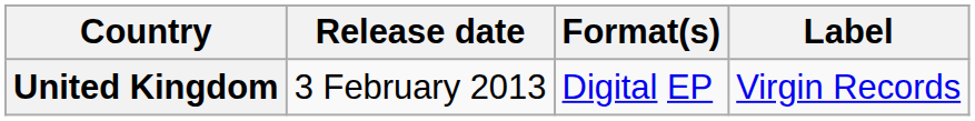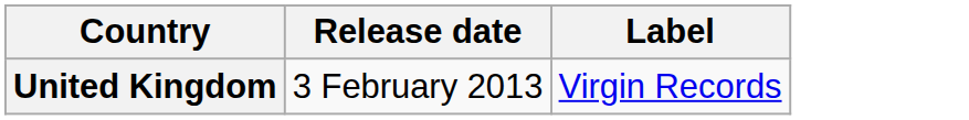- column: Format(s) | Digital EP
